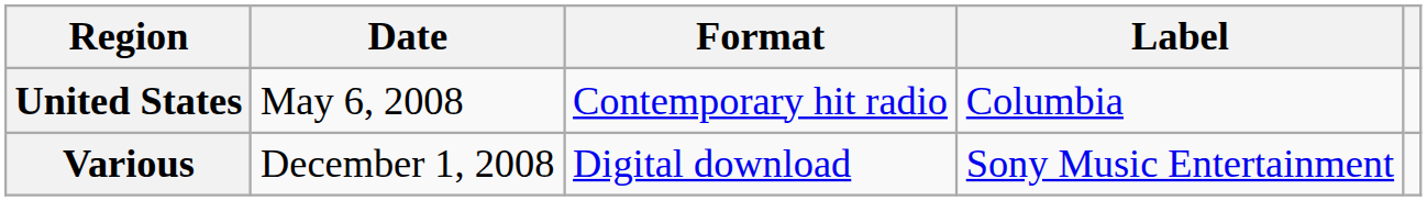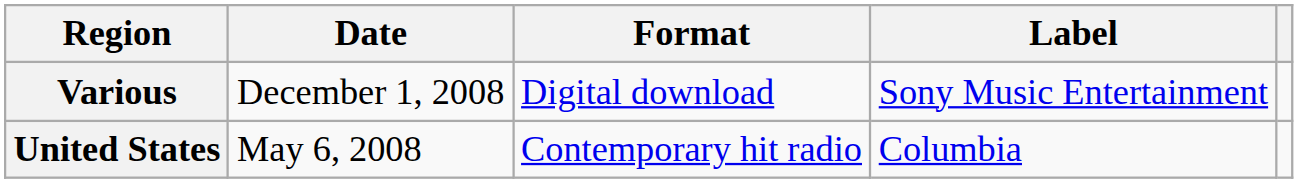rows swapped: United States <-> Various
